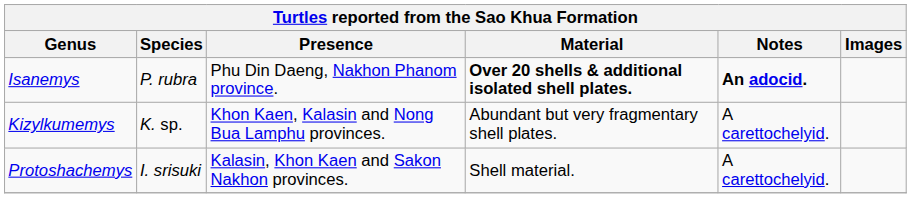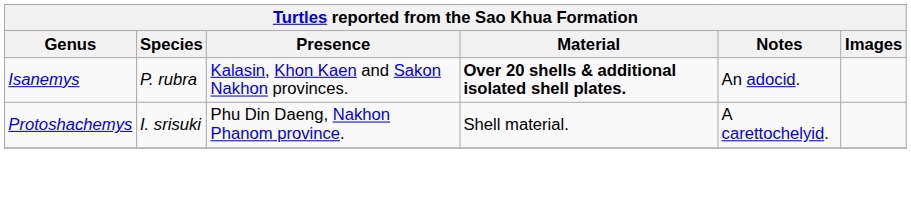Isanemys | Presence: Phu Din Daeng, Nakhon Phanom province. -> Kalasin, Khon Kaen and Sakon Nakhon provinces.
Isanemys | Notes: bold -> normal
- row: Kizylkumemys | K. sp. | Khon Kaen, Kalasin and Nong Bua Lamphu provinces. | Abundant but very fragmentary shell plates. | A carettochelyid.
Protoshachemys | Presence: Kalasin, Khon Kaen and Sakon Nakhon provinces. -> Phu Din Daeng, Nakhon Phanom province.
